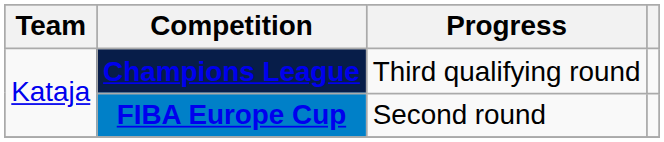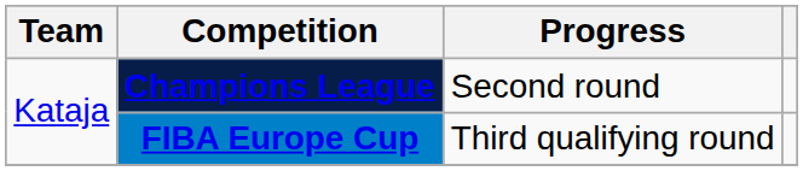Champions League | Progress: Third qualifying round -> Second round
FIBA Europe Cup | Progress: Second round -> Third qualifying round
